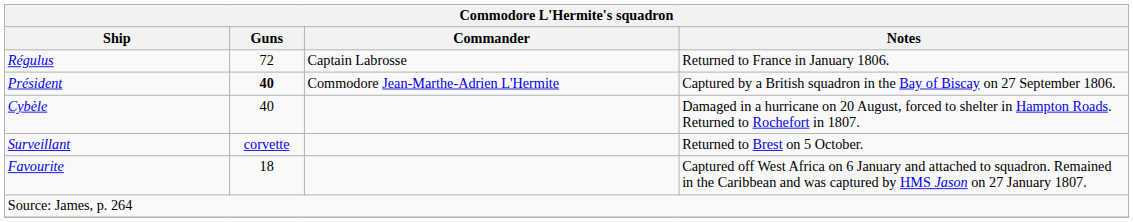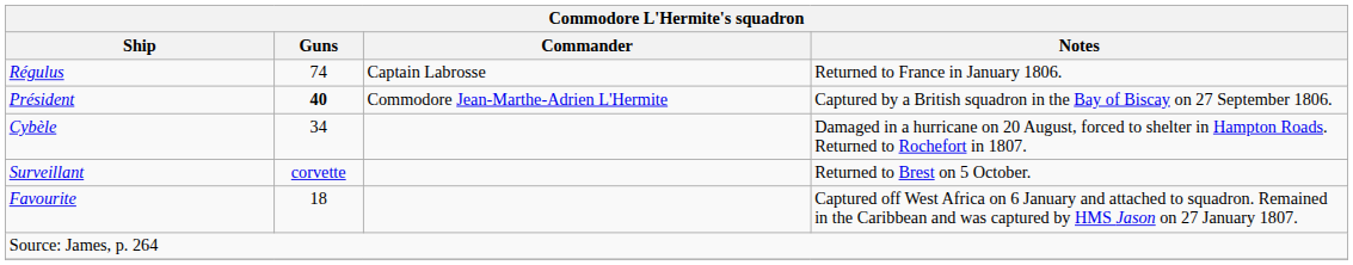Régulus | Guns: 72 -> 74
Cybèle | Guns: 40 -> 34
